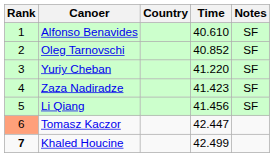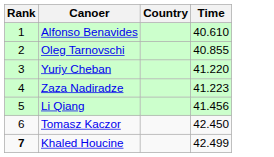- column: Notes | SF | SF | SF | SF | SF
Oleg Tarnovschi | Time: 40.852 -> 40.855
Zaza Nadiradze | Time: 41.423 -> 41.223
Tomasz Kaczor | Rank: lightsalmon background -> no background
Tomasz Kaczor | Time: 42.447 -> 42.450
